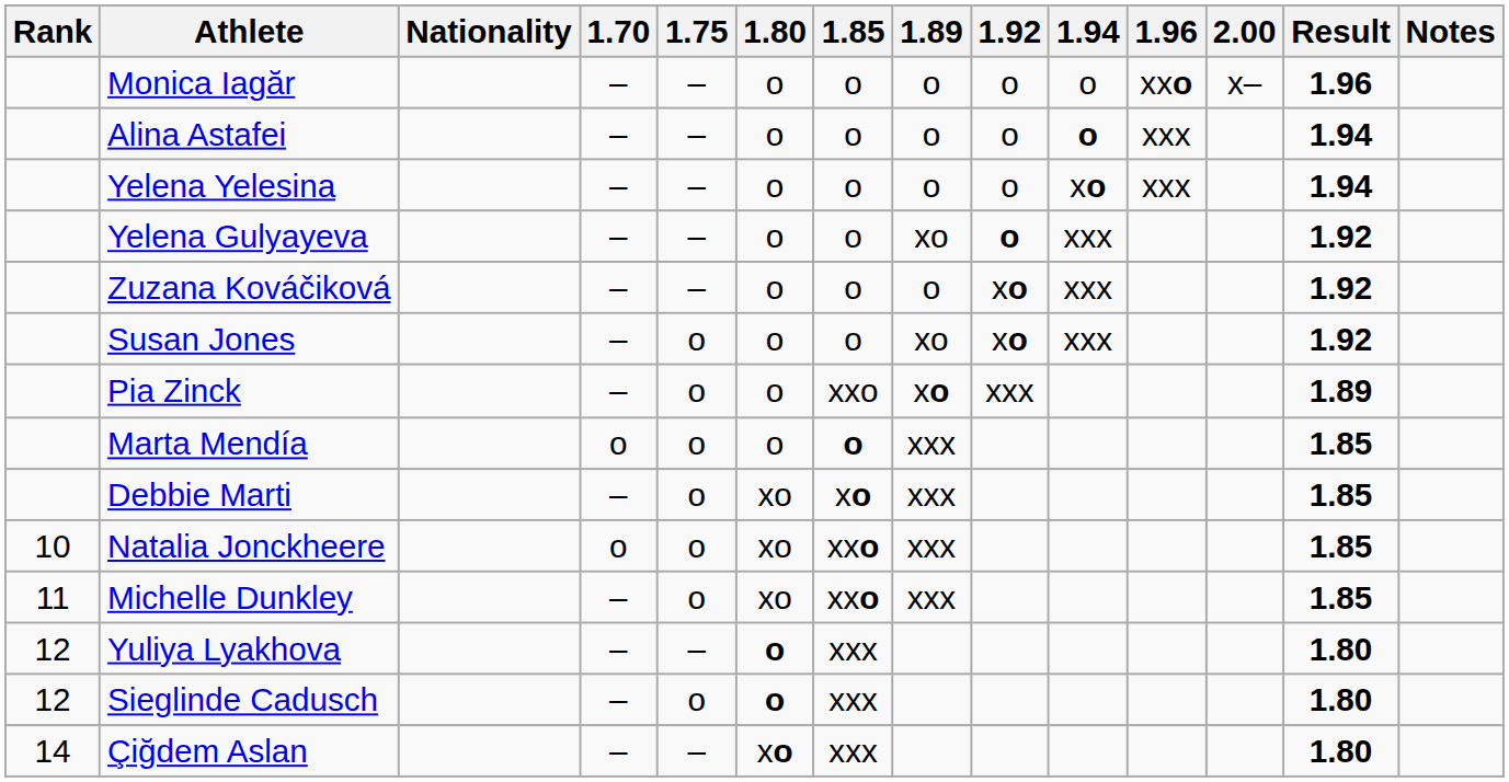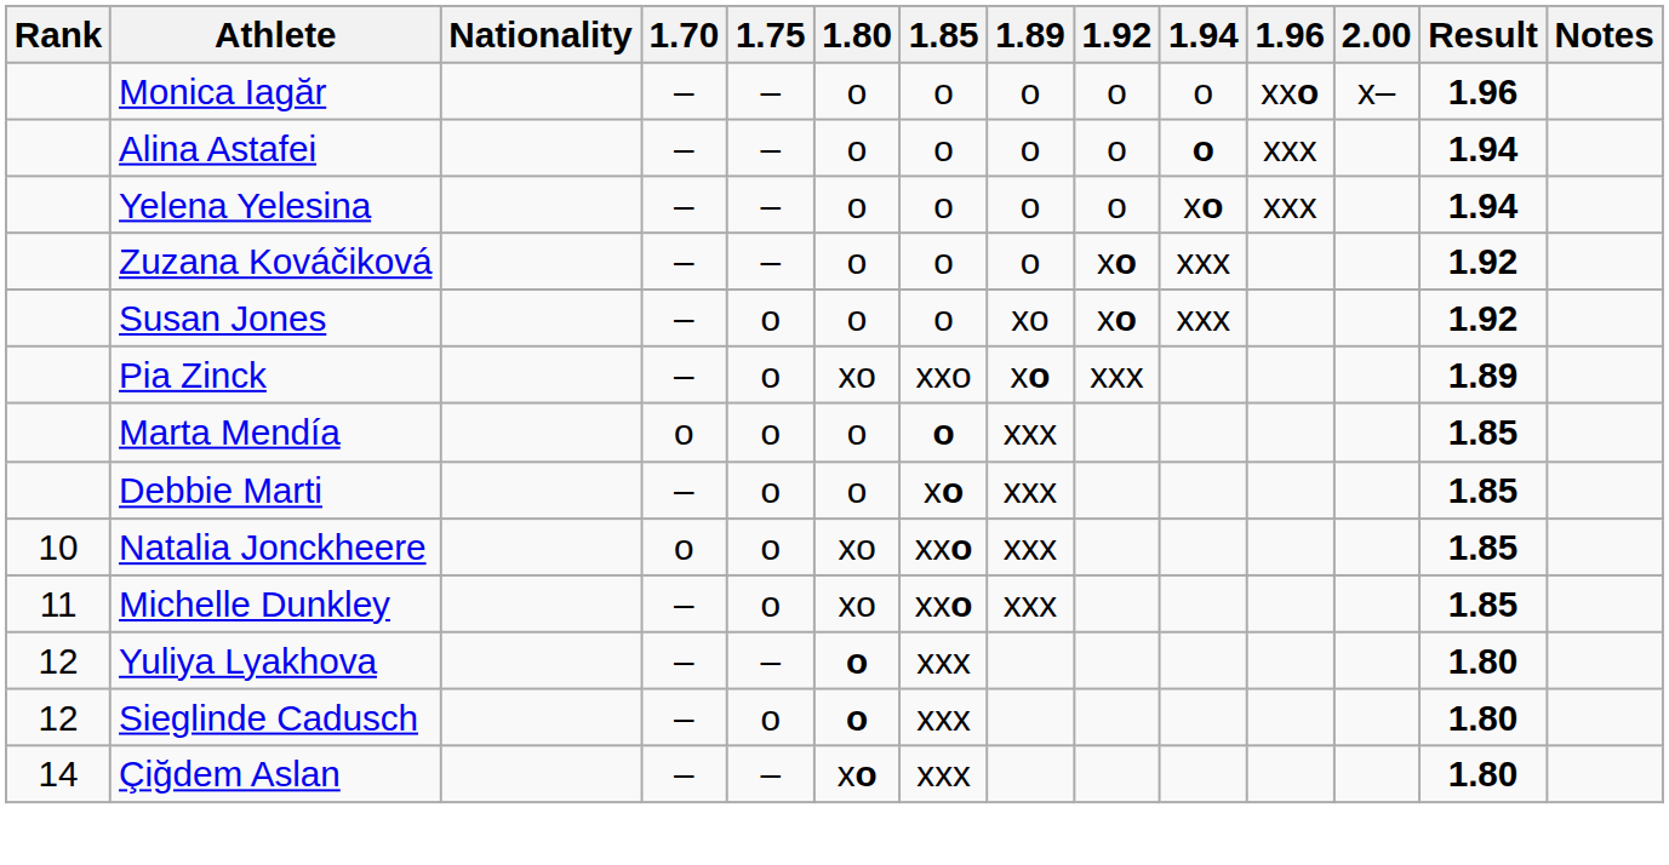- row: Yelena Gulyayeva | – | – | o | o | xo | o | xxx | 1.92
Pia Zinck | 1.80: o -> xo
Debbie Marti | 1.80: xo -> o
